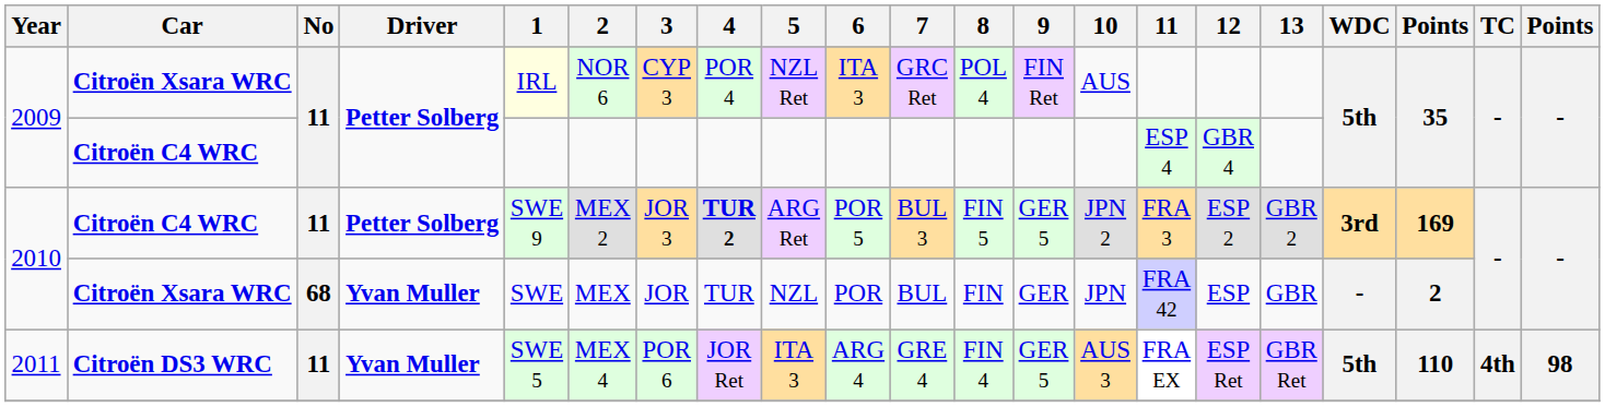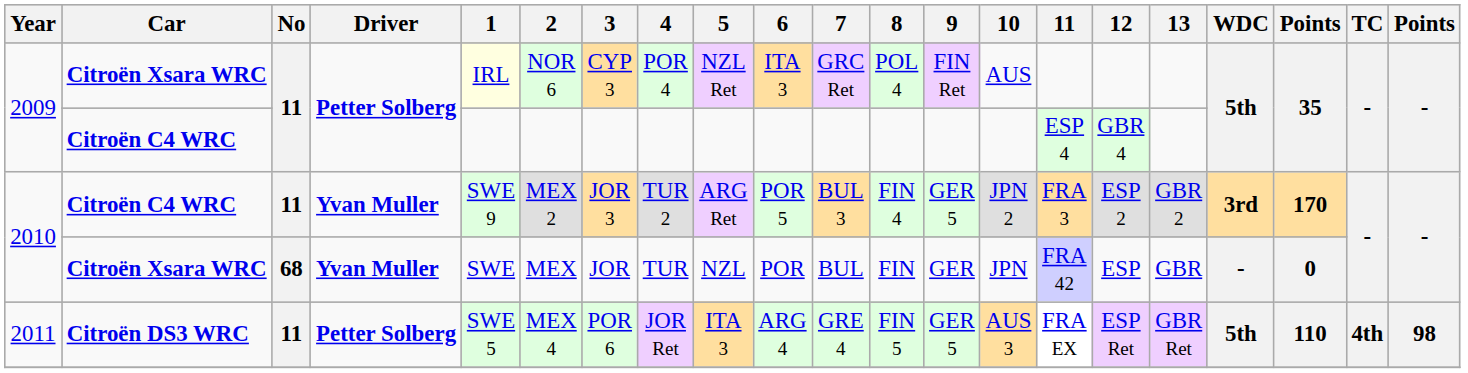2010 / Citroën C4 WRC | Driver: Petter Solberg -> Yvan Muller
2010 / Citroën C4 WRC | 4: bold -> normal
2010 / Citroën C4 WRC | 8: FIN 5 -> FIN 4
2010 / Citroën C4 WRC | column 19: 169 -> 170
2010 / Citroën Xsara WRC | column 19: 2 -> 0
2011 | Driver: Yvan Muller -> Petter Solberg
2011 | 8: FIN 4 -> FIN 5
